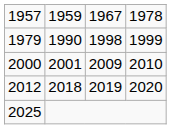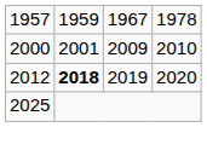- row: 1979 | 1990 | 1998 | 1999
2012 | column 2: normal -> bold
